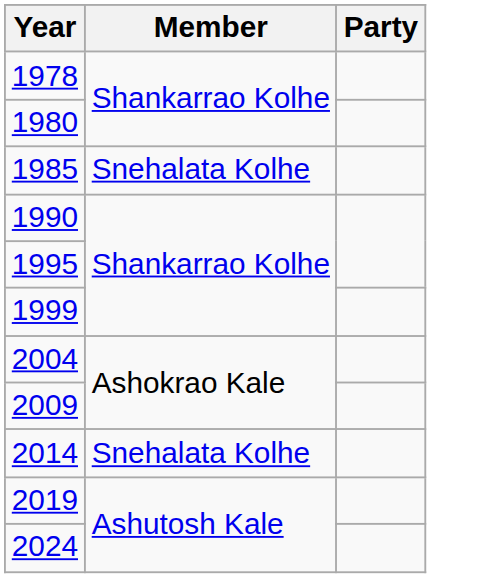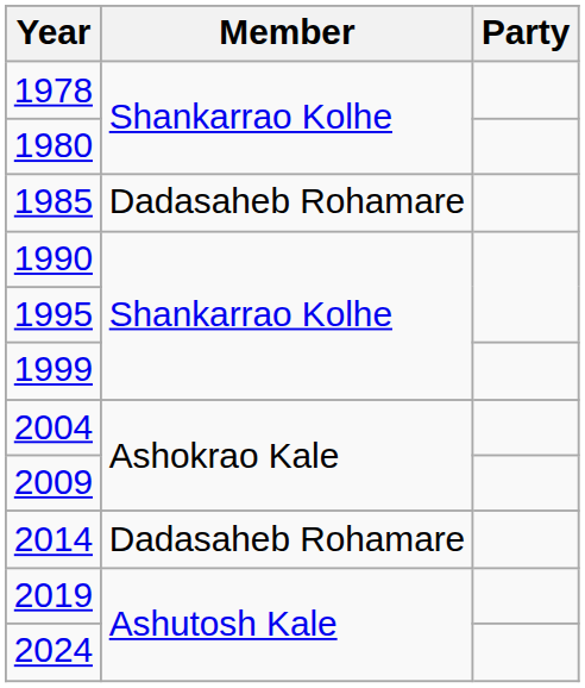1985 | Member: Snehalata Kolhe -> Dadasaheb Rohamare
2014 | Member: Snehalata Kolhe -> Dadasaheb Rohamare
